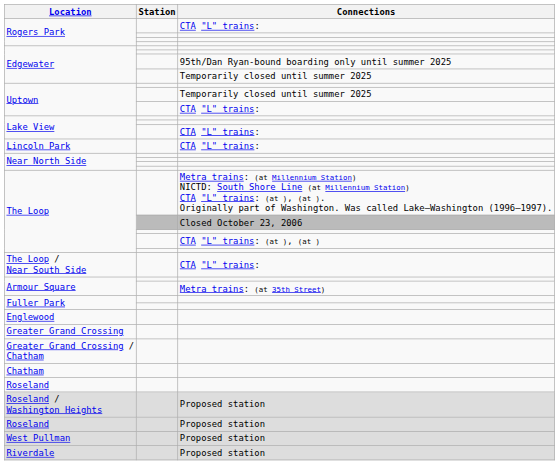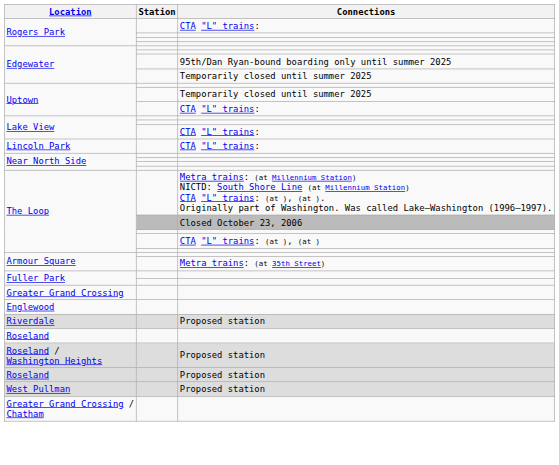- row: The Loop / Near South Side | CTA "L" trains:
rows swapped: Englewood <-> Greater Grand Crossing
rows swapped: Greater Grand Crossing / Chatham <-> Riverdale
- row: Chatham
